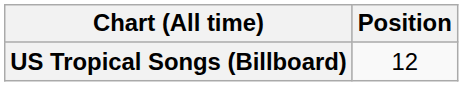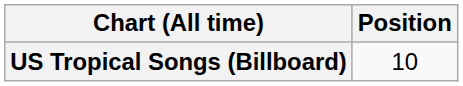US Tropical Songs (Billboard) | Position: 12 -> 10
